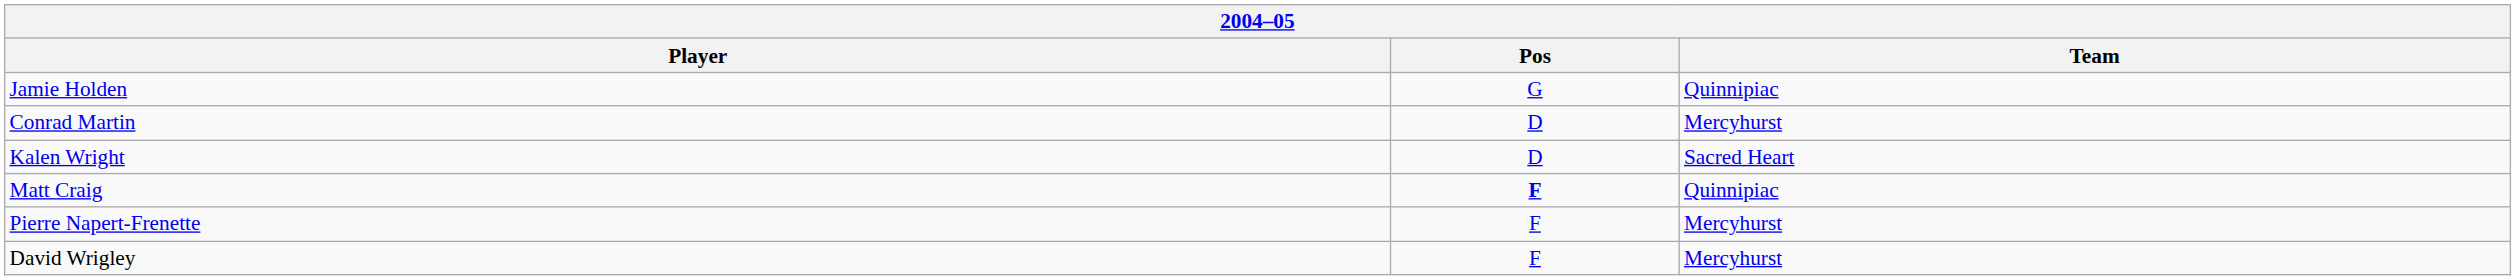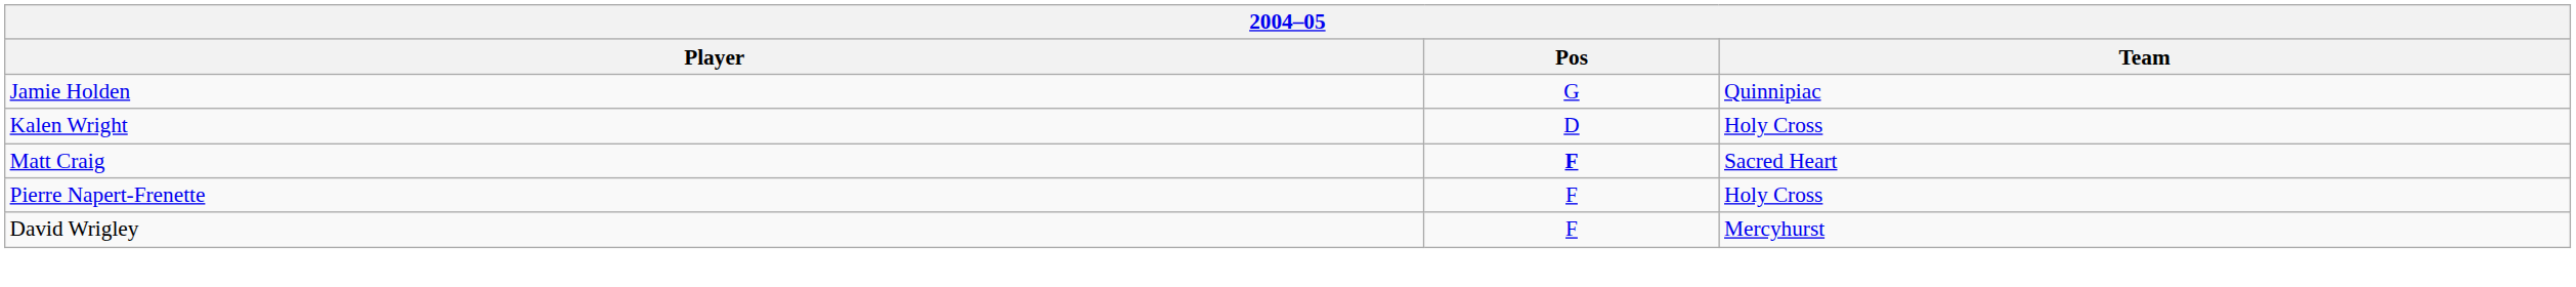- row: Conrad Martin | D | Mercyhurst
Kalen Wright | Team: Sacred Heart -> Holy Cross
Matt Craig | Team: Quinnipiac -> Sacred Heart
Pierre Napert-Frenette | Team: Mercyhurst -> Holy Cross
